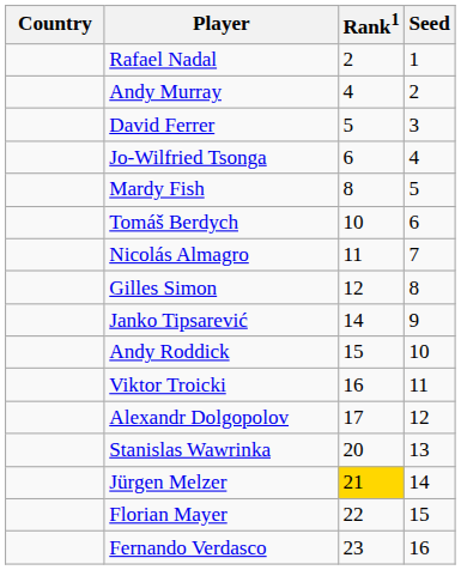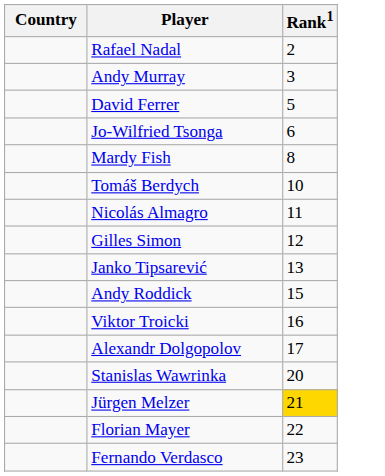- column: Seed | 1 | 2 | 3 | 4 | 5 | 6 | 7 | 8 | 9 | 10 | 11 | 12 | 13 | 14 | 15 | 16
Andy Murray | Rank1: 4 -> 3
Janko Tipsarević | Rank1: 14 -> 13
